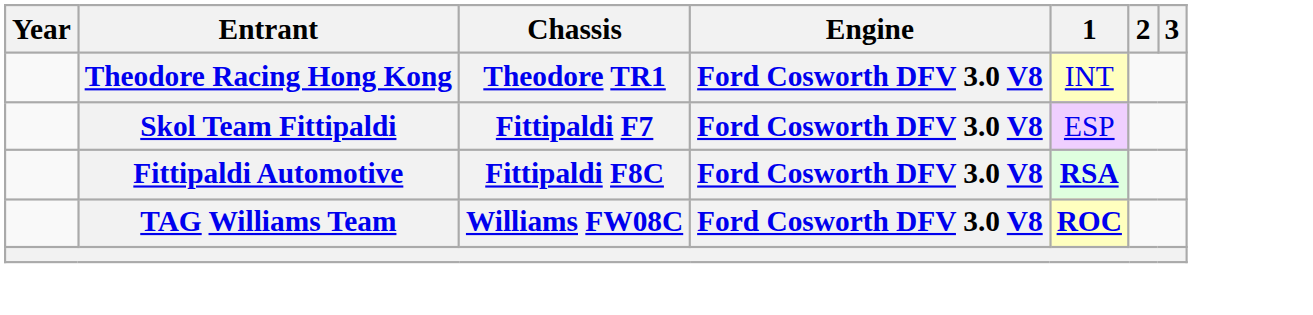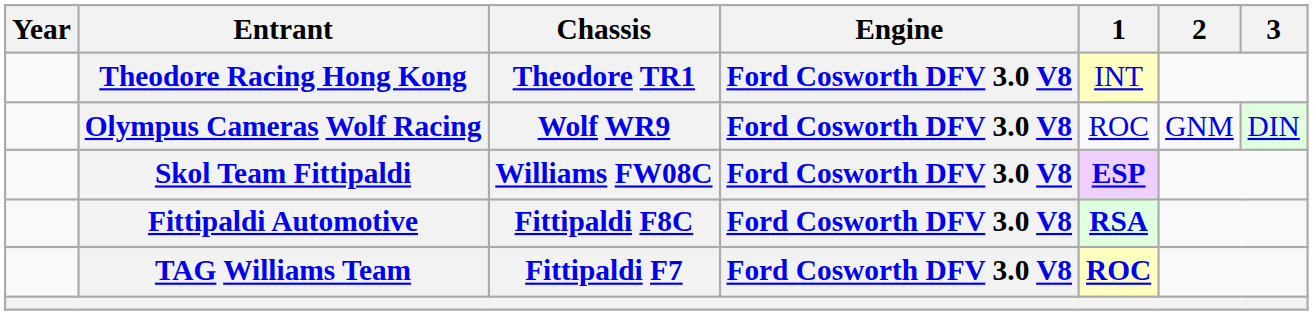+ row: Olympus Cameras Wolf Racing | Wolf WR9 | Ford Cosworth DFV 3.0 V8 | ROC | GNM | DIN
Skol Team Fittipaldi | Chassis: Fittipaldi F7 -> Williams FW08C
Skol Team Fittipaldi | 1: normal -> bold
TAG Williams Team | Chassis: Williams FW08C -> Fittipaldi F7
